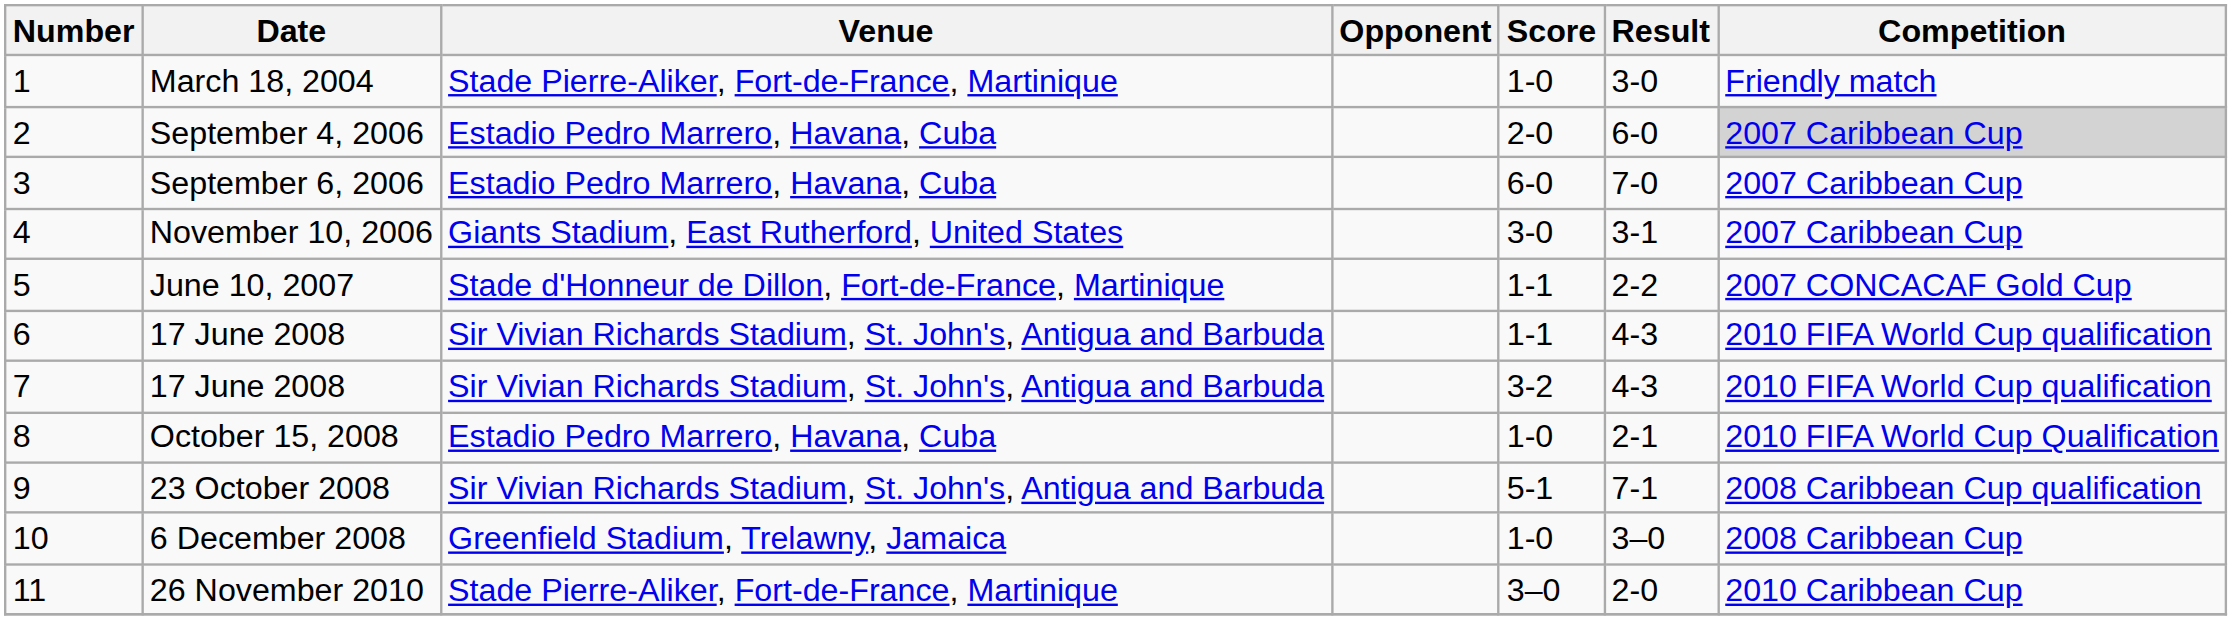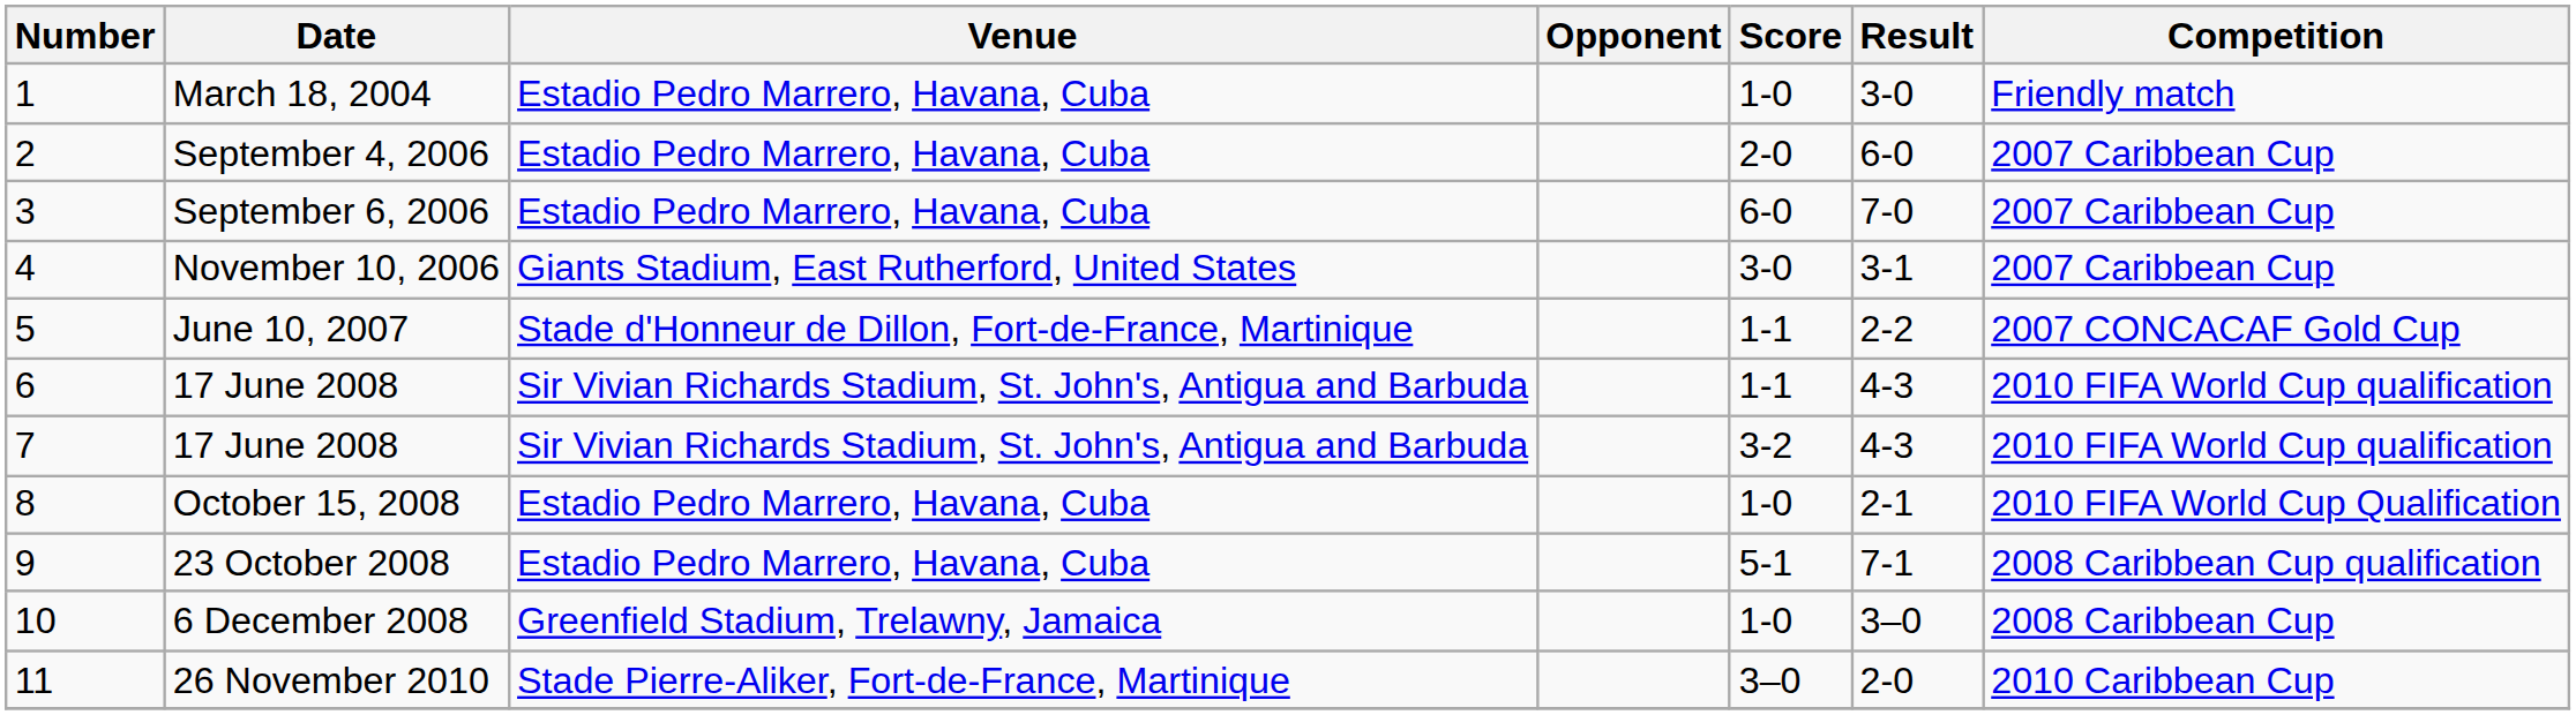March 18, 2004 | Venue: Stade Pierre-Aliker, Fort-de-France, Martinique -> Estadio Pedro Marrero, Havana, Cuba
September 4, 2006 | Competition: lightgrey background -> no background
23 October 2008 | Venue: Sir Vivian Richards Stadium, St. John's, Antigua and Barbuda -> Estadio Pedro Marrero, Havana, Cuba
